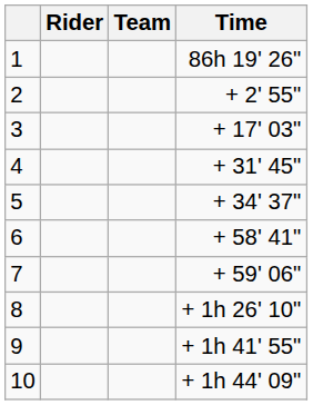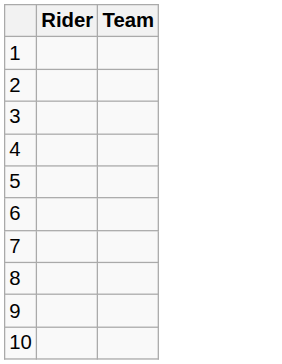- column: Time | 86h 19' 26" | + 2' 55" | + 17' 03" | + 31' 45" | + 34' 37" | + 58' 41" | + 59' 06" | + 1h 26' 10" | + 1h 41' 55" | + 1h 44' 09"
